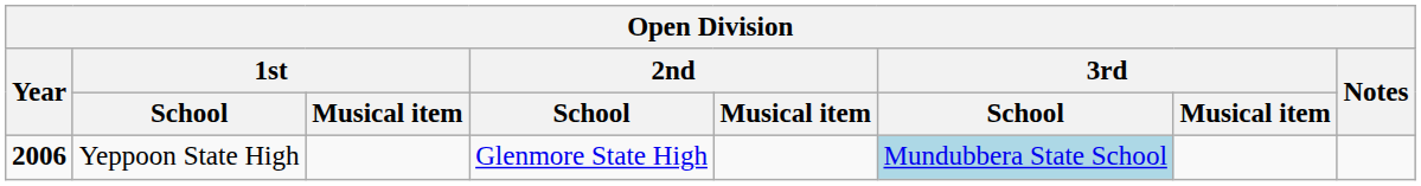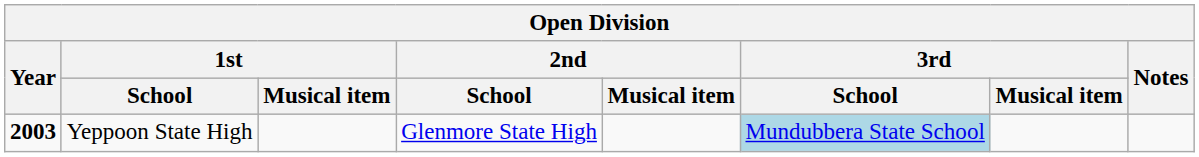Yeppoon State High | Year: 2006 -> 2003
